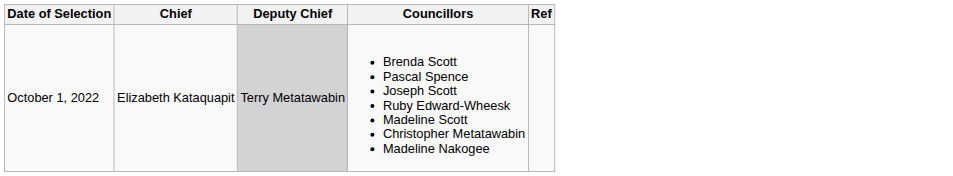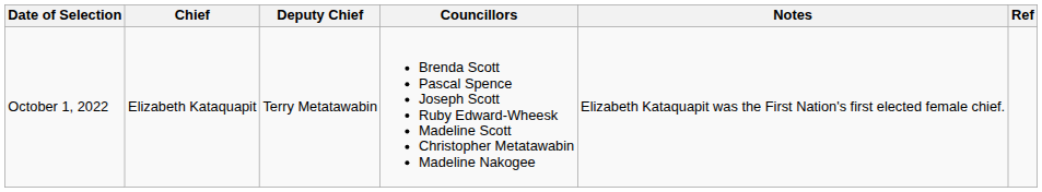+ column: Notes | Elizabeth Kataquapit was the First Nation's first elected female chief.
October 1, 2022 | Deputy Chief: lightgrey background -> no background
